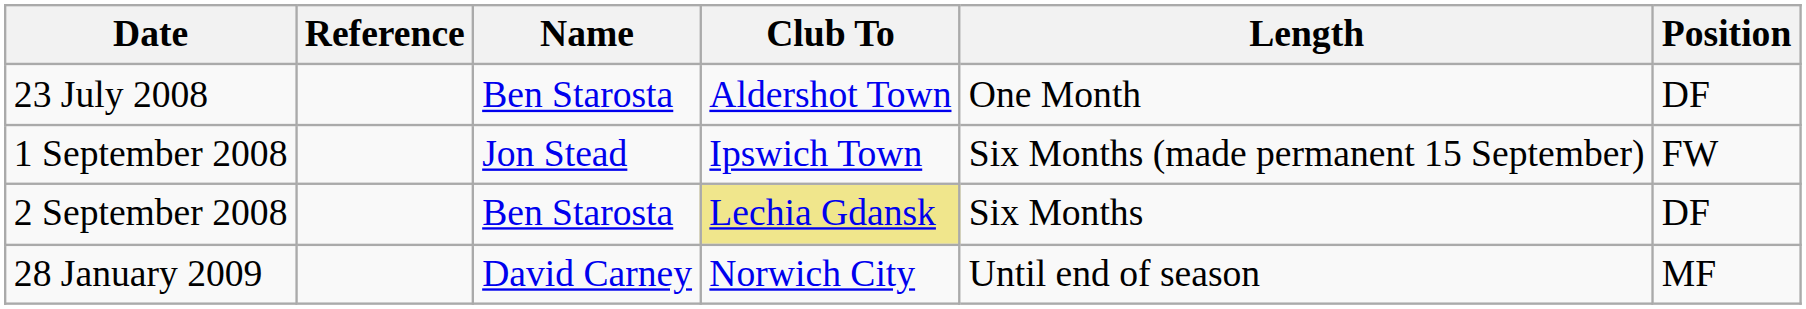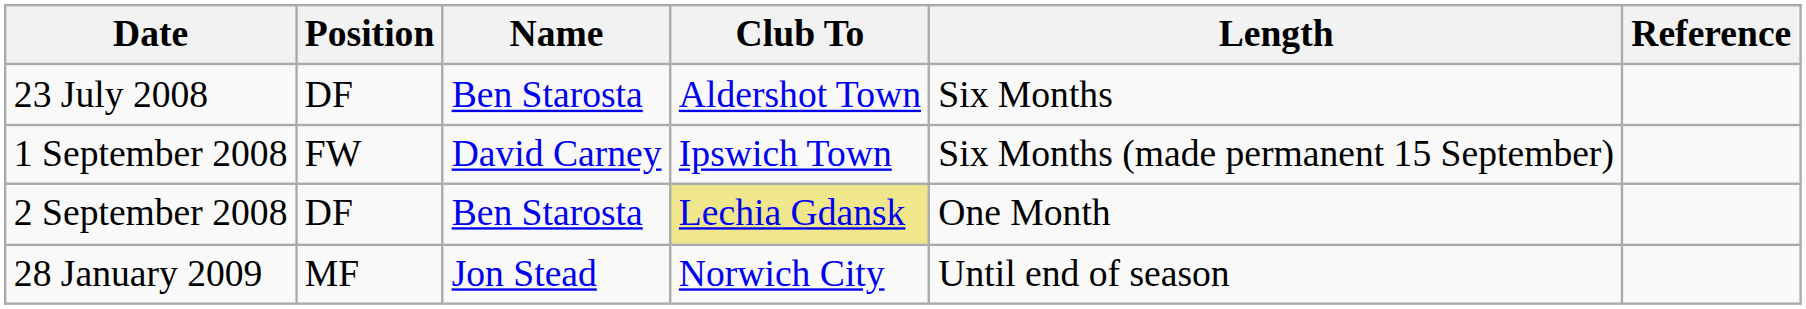columns swapped: Position <-> Reference
23 July 2008 | Length: One Month -> Six Months
1 September 2008 | Name: Jon Stead -> David Carney
2 September 2008 | Length: Six Months -> One Month
28 January 2009 | Name: David Carney -> Jon Stead
